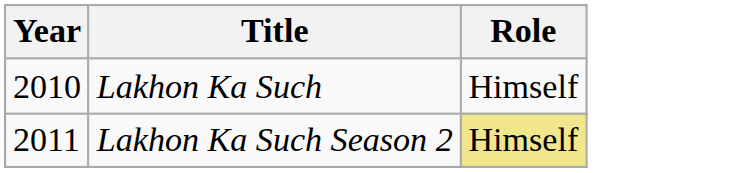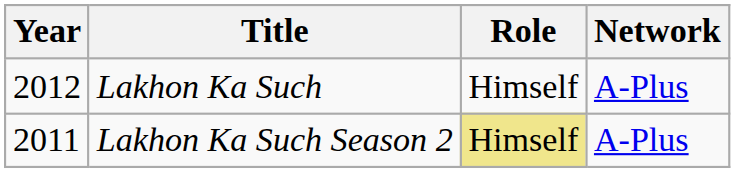+ column: Network | A-Plus | A-Plus
Lakhon Ka Such | Year: 2010 -> 2012
